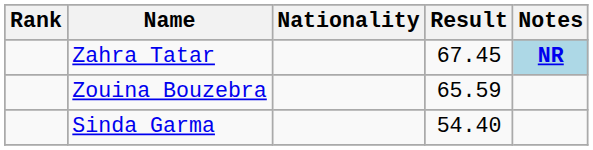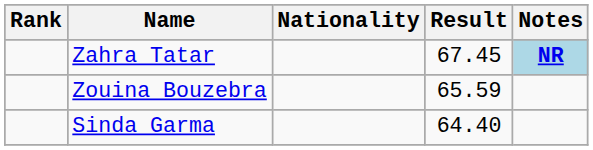Sinda Garma | Result: 54.40 -> 64.40
